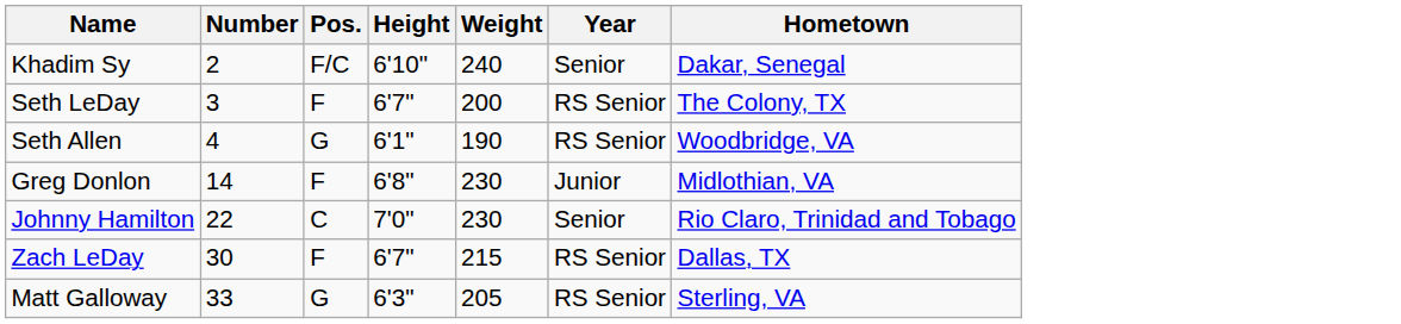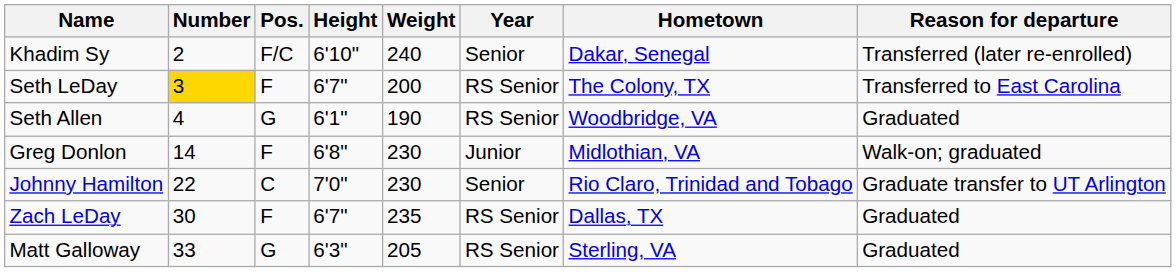+ column: Reason for departure | Transferred (later re-enrolled) | Transferred to East Carolina | Graduated | Walk-on; graduated | Graduate transfer to UT Arlington | Graduated | Graduated
Seth LeDay | Number: no background -> gold background
Zach LeDay | Weight: 215 -> 235
